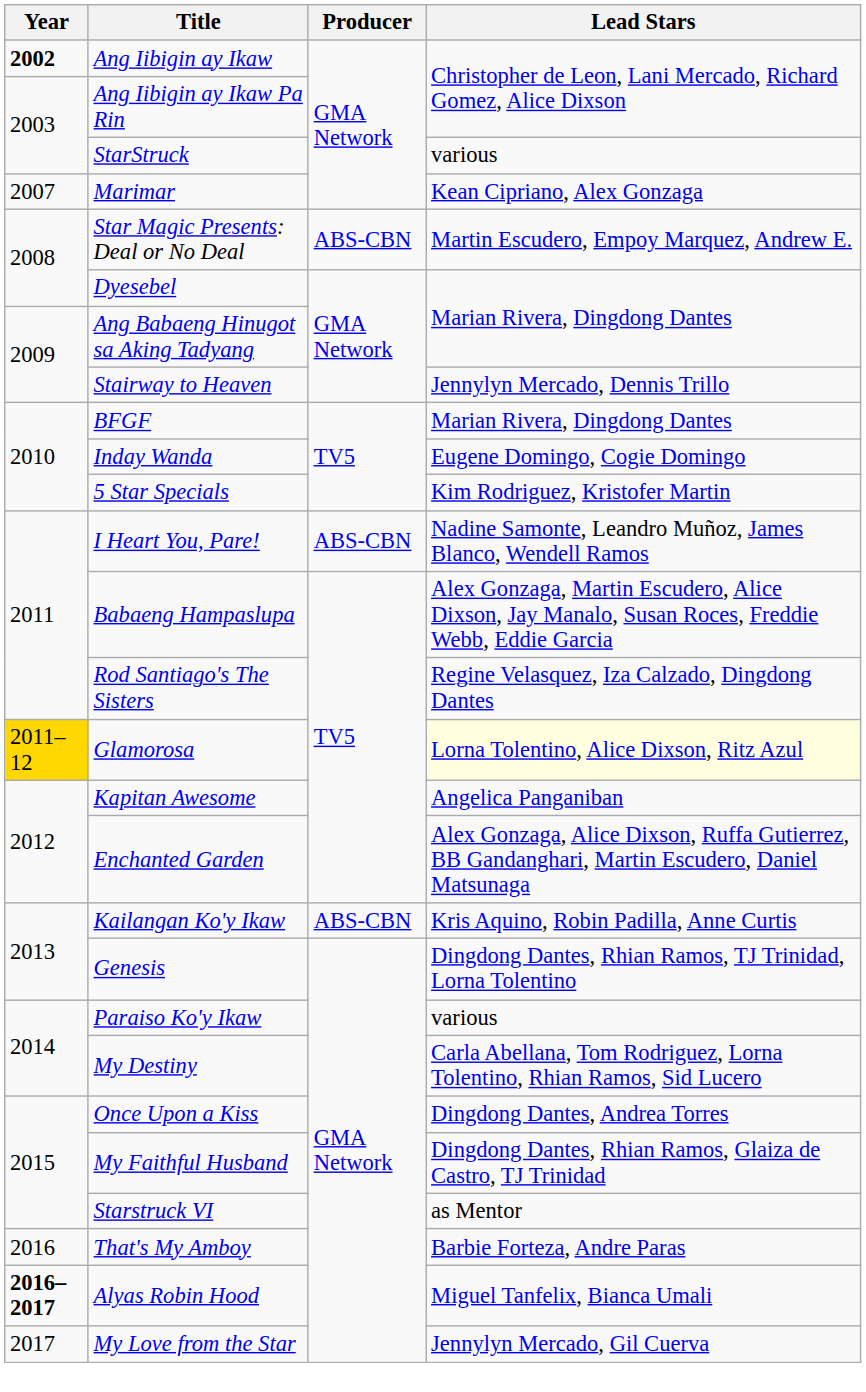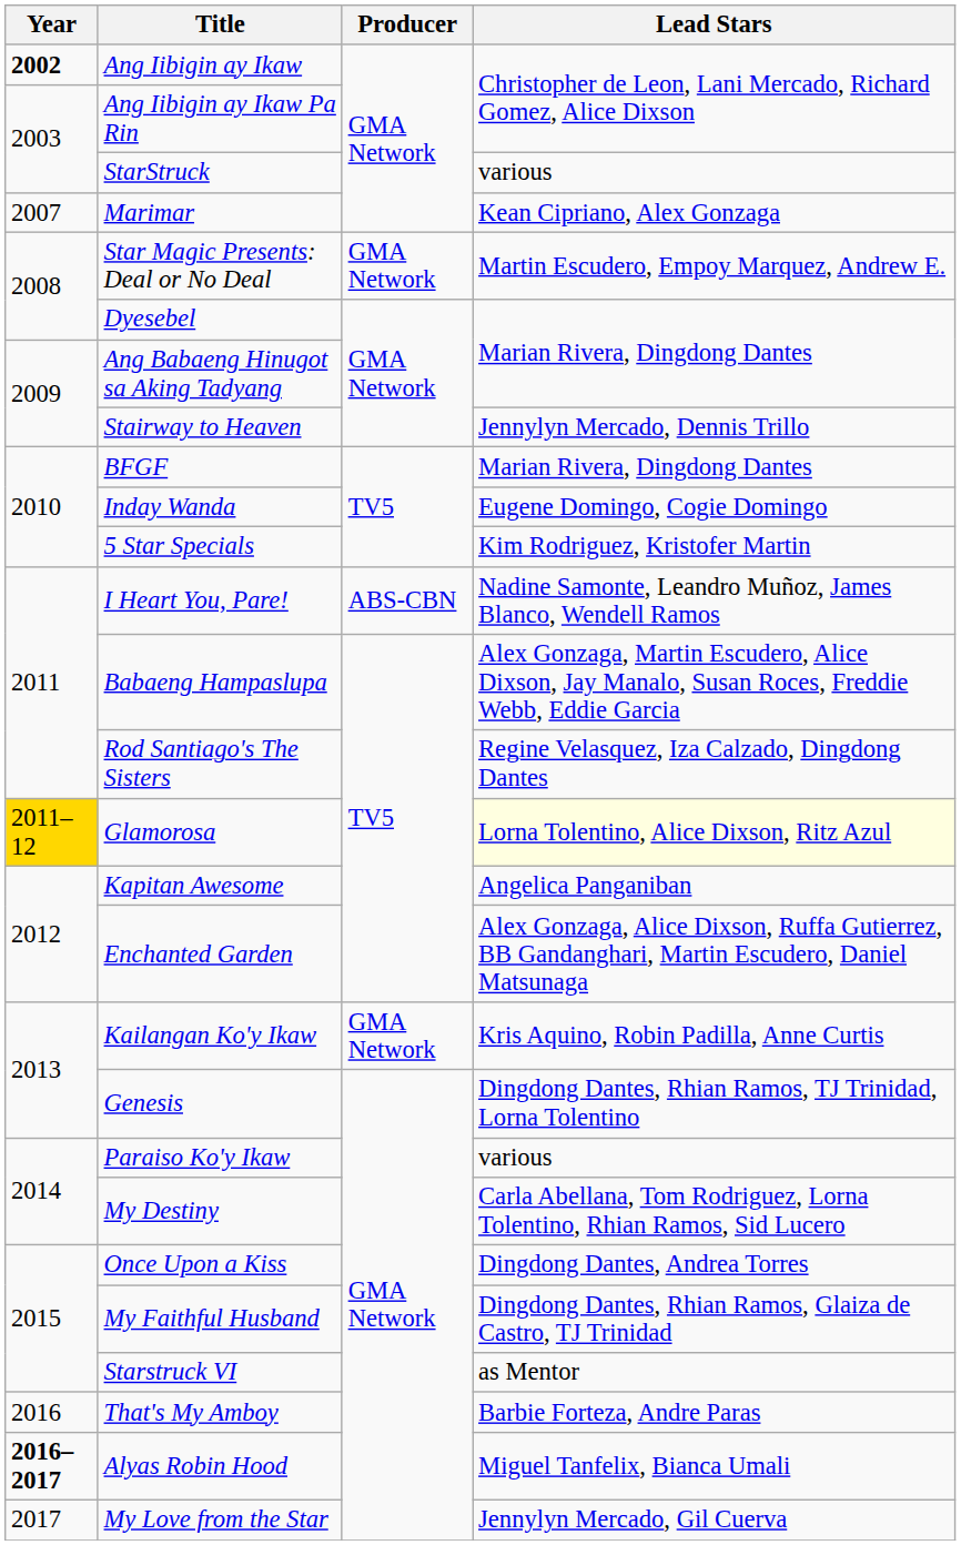Star Magic Presents: Deal or No Deal | Producer: ABS-CBN -> GMA Network
Kailangan Ko'y Ikaw | Producer: ABS-CBN -> GMA Network
